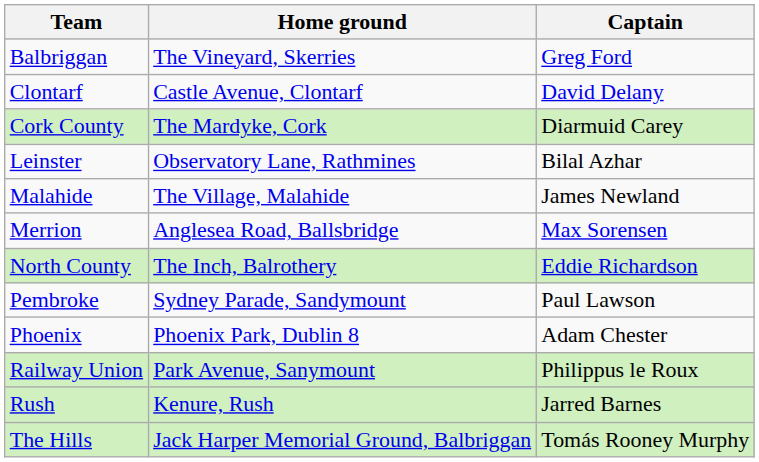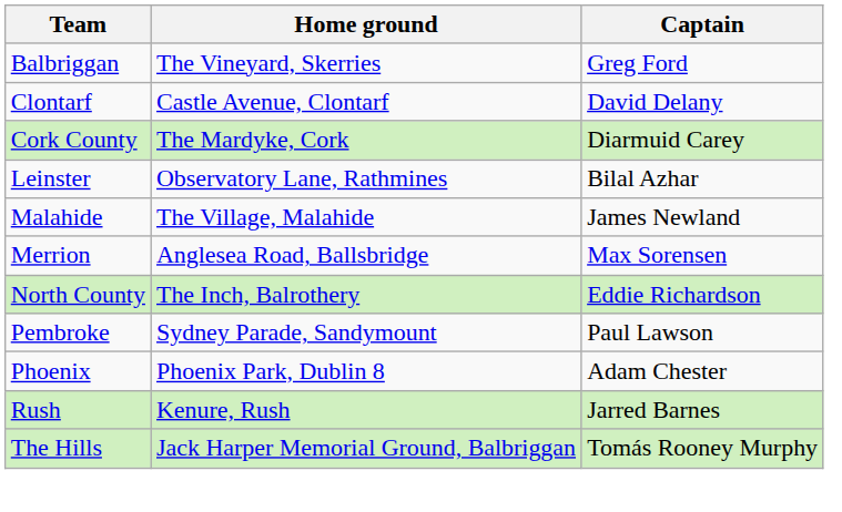- row: Railway Union | Park Avenue, Sanymount | Philippus le Roux
